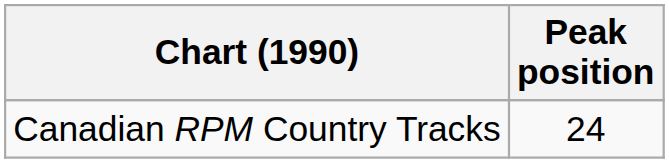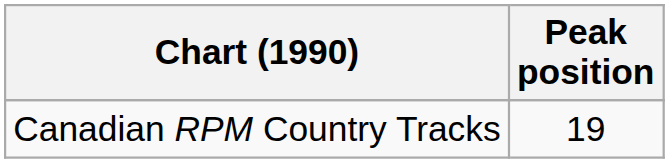Canadian RPM Country Tracks | Peak position: 24 -> 19
